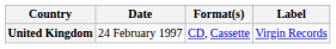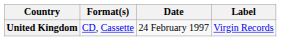columns swapped: Date <-> Format(s)
